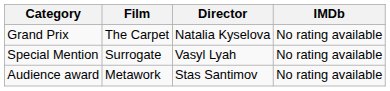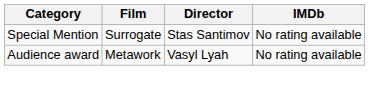- row: Grand Prix | The Carpet | Natalia Kyselova | No rating available
Special Mention | Director: Vasyl Lyah -> Stas Santimov
Audience award | Director: Stas Santimov -> Vasyl Lyah
